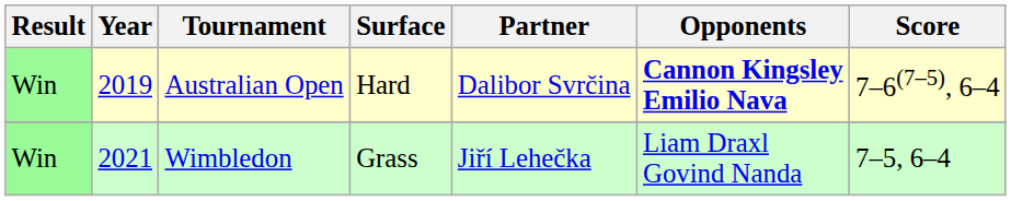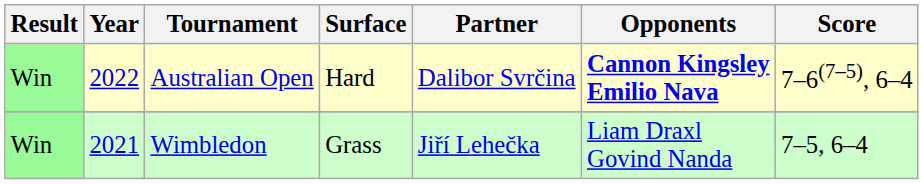Australian Open | Year: 2019 -> 2022
